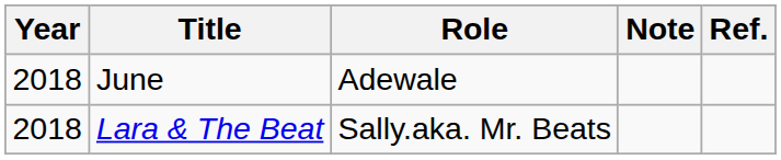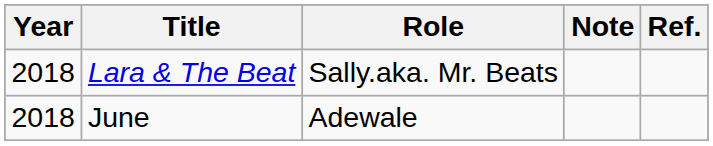rows swapped: June <-> Lara & The Beat
